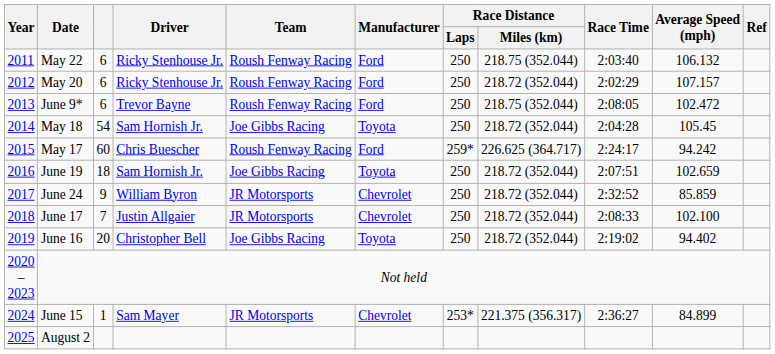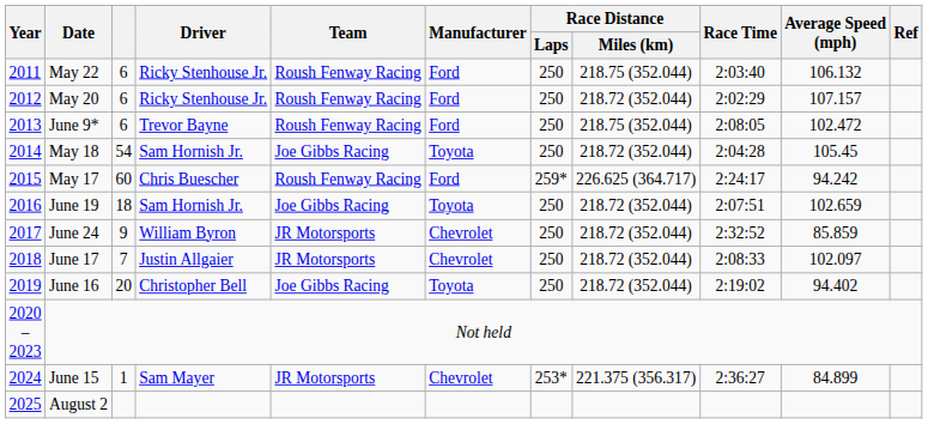June 17 | Average Speed (mph): 102.100 -> 102.097
